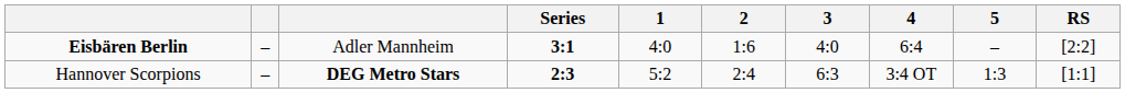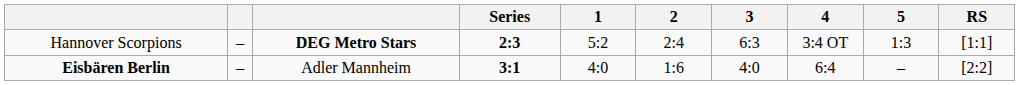rows swapped: Eisbären Berlin <-> Hannover Scorpions
